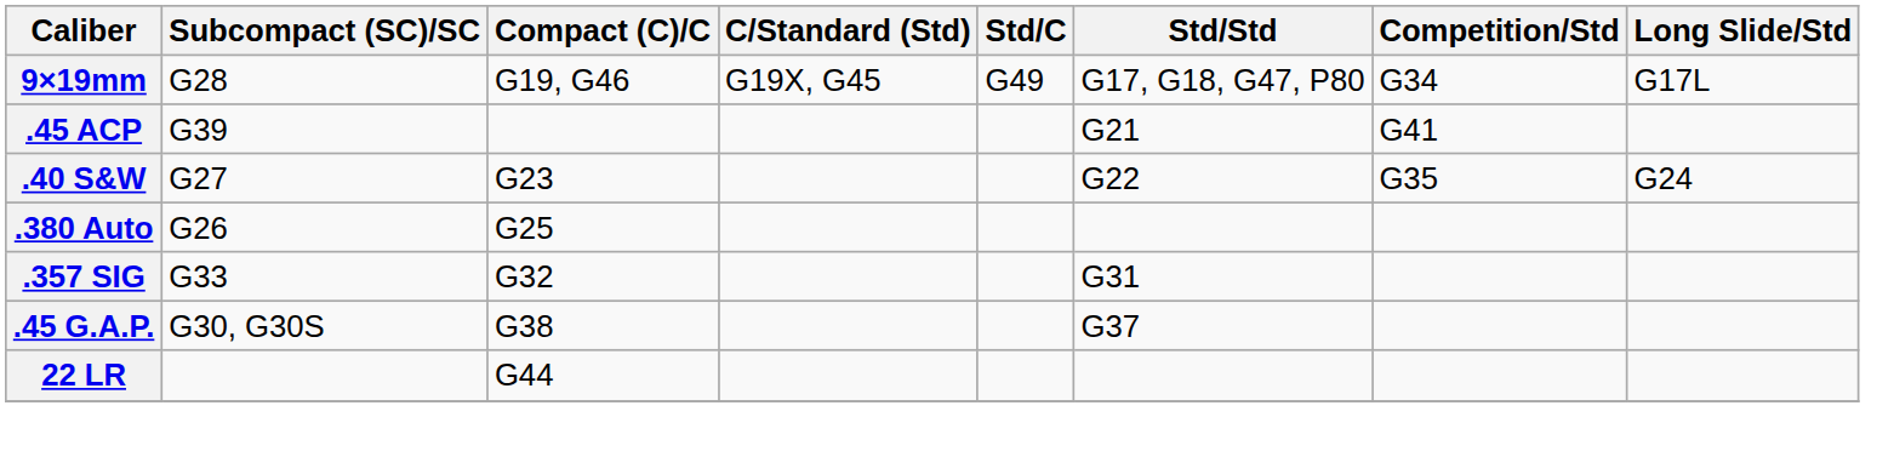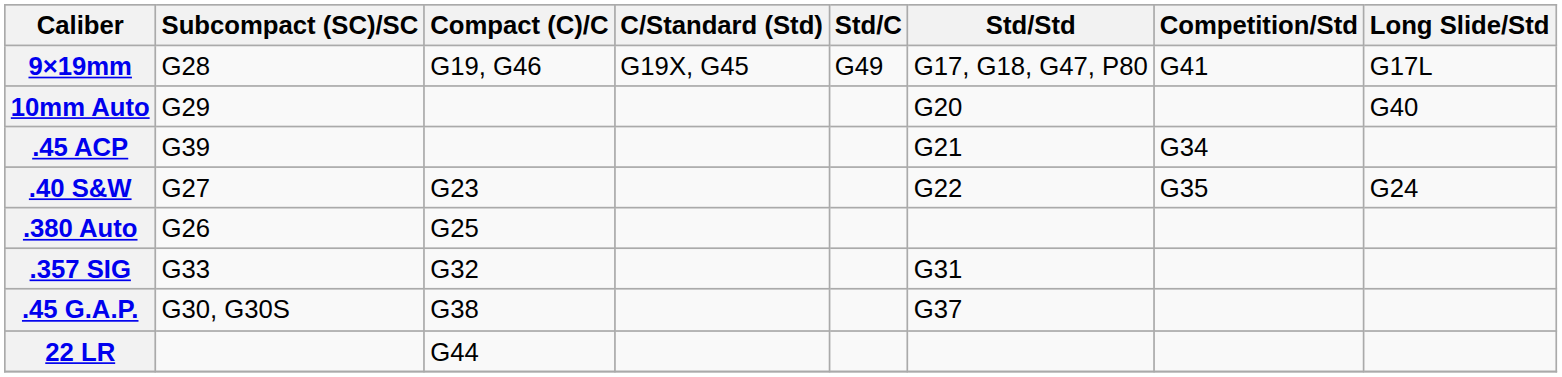9×19mm | Competition/Std: G34 -> G41
+ row: 10mm Auto | G29 | G20 | G40
.45 ACP | Competition/Std: G41 -> G34
